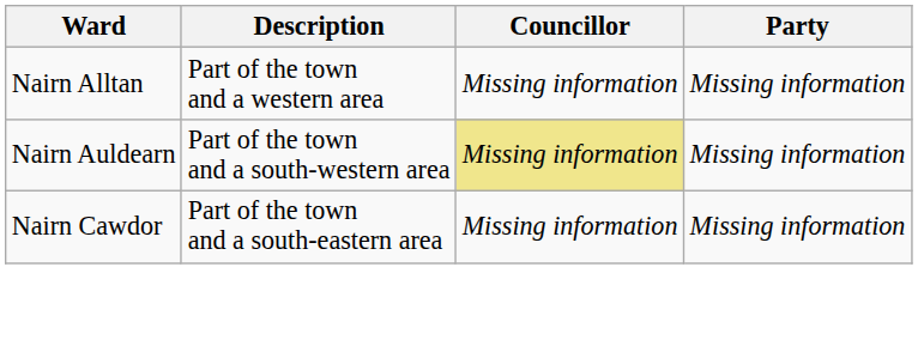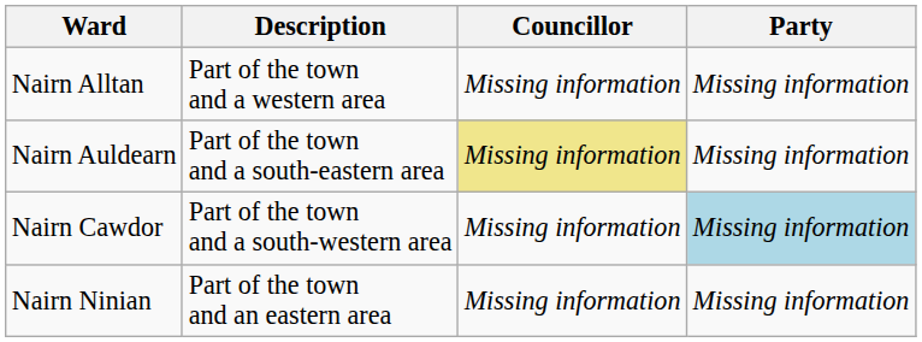Nairn Auldearn | Description: Part of the town and a south-western area -> Part of the town and a south-eastern area
Nairn Cawdor | Description: Part of the town and a south-eastern area -> Part of the town and a south-western area
Nairn Cawdor | Party: no background -> lightblue background
+ row: Nairn Ninian | Part of the town and an eastern area | Missing information | Missing information
